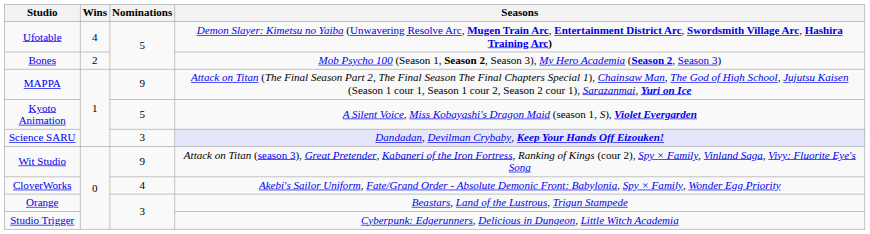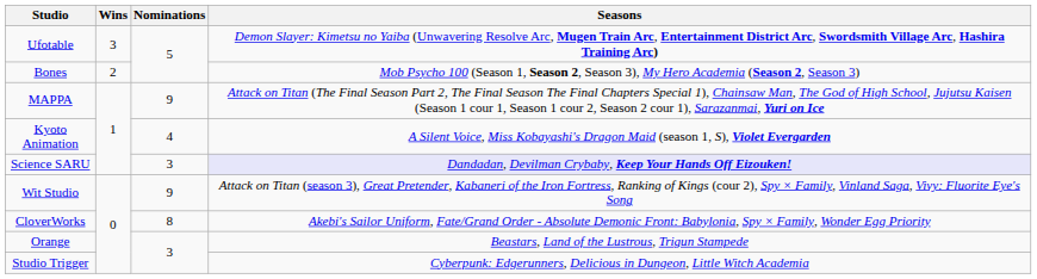Ufotable | Wins: 4 -> 3
Kyoto Animation | Nominations: 5 -> 4
CloverWorks | Nominations: 4 -> 8
